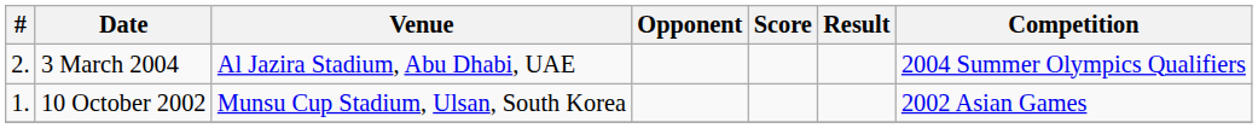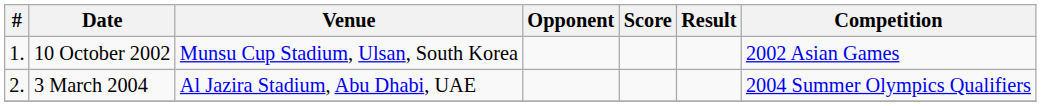rows swapped: 10 October 2002 <-> 3 March 2004
